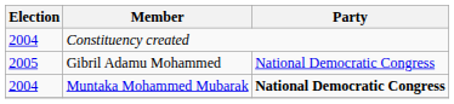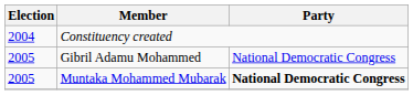Muntaka Mohammed Mubarak | Election: 2004 -> 2005
